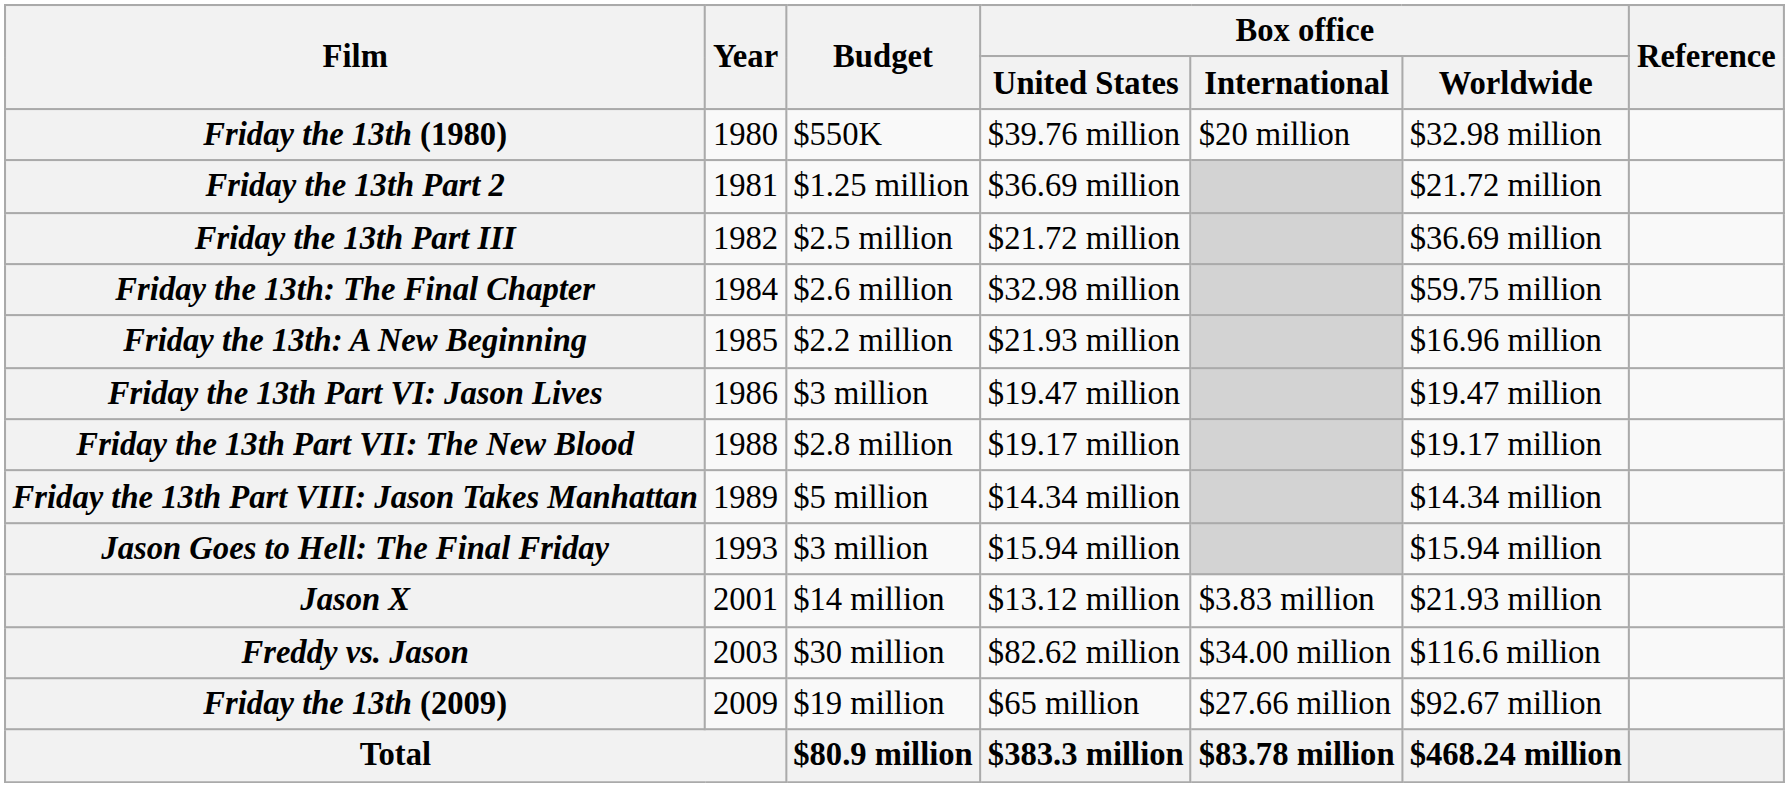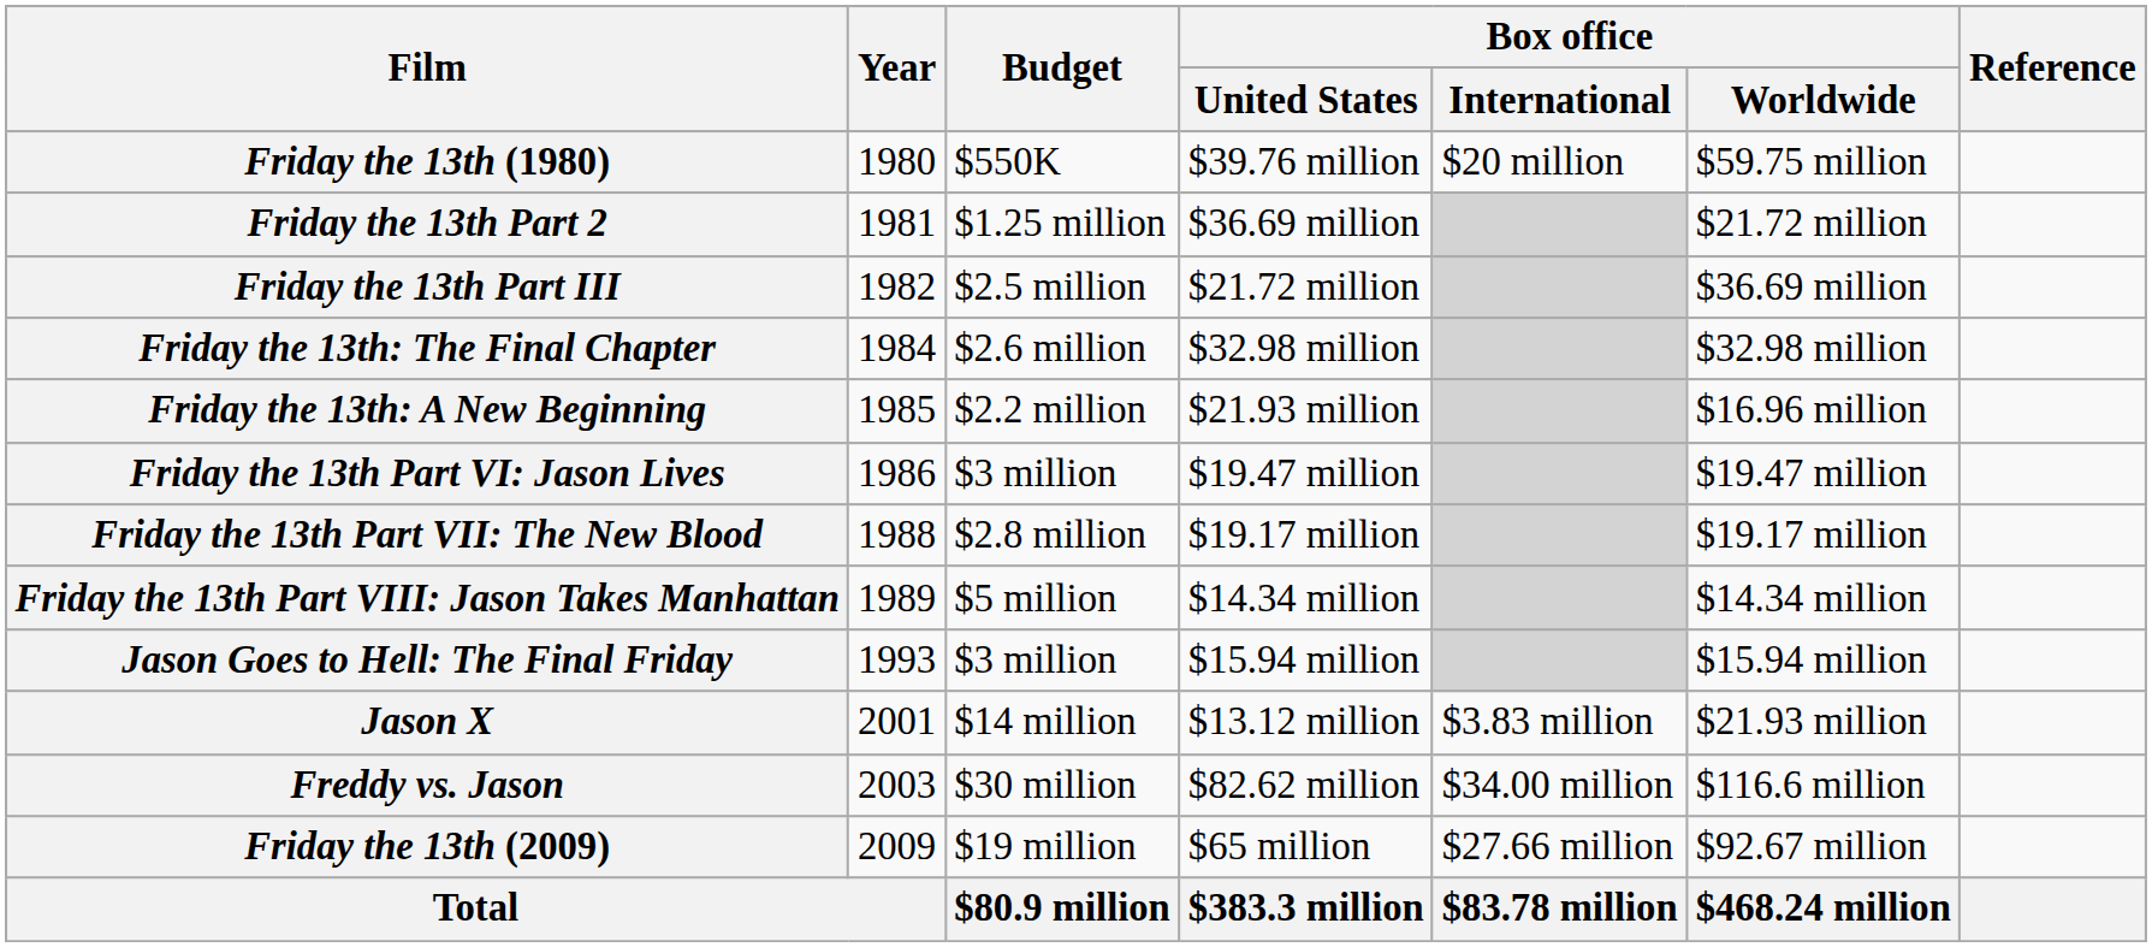Friday the 13th (1980) | Box office / Worldwide: $32.98 million -> $59.75 million
Friday the 13th: The Final Chapter | Box office / Worldwide: $59.75 million -> $32.98 million
